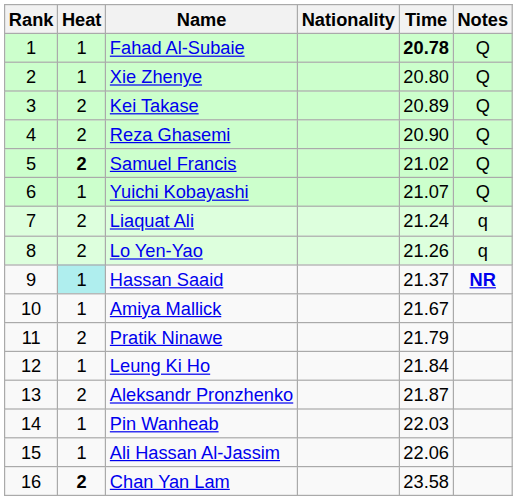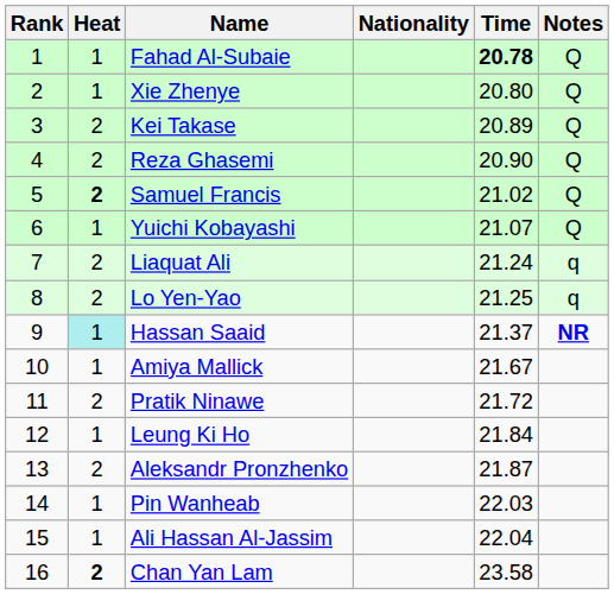Lo Yen-Yao | Time: 21.26 -> 21.25
Pratik Ninawe | Time: 21.79 -> 21.72
Ali Hassan Al-Jassim | Time: 22.06 -> 22.04
